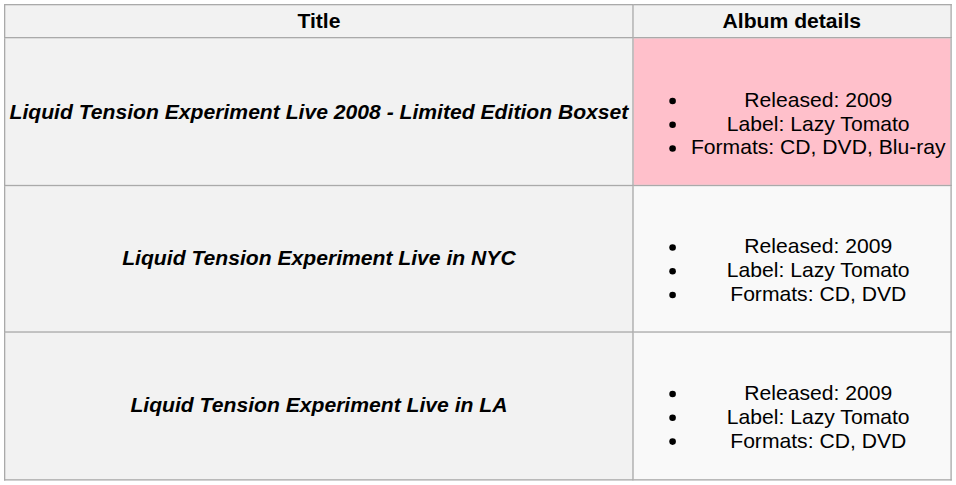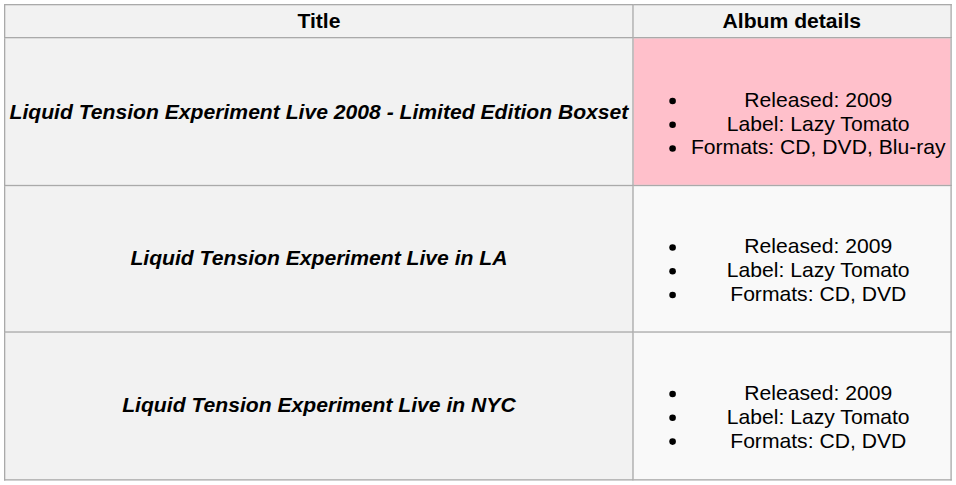rows swapped: Liquid Tension Experiment Live in NYC <-> Liquid Tension Experiment Live in LA
